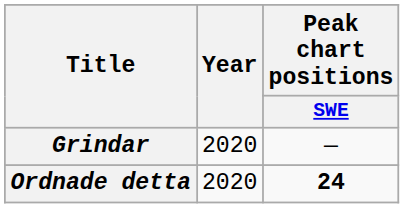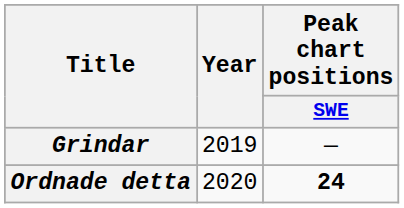Grindar | Year: 2020 -> 2019
